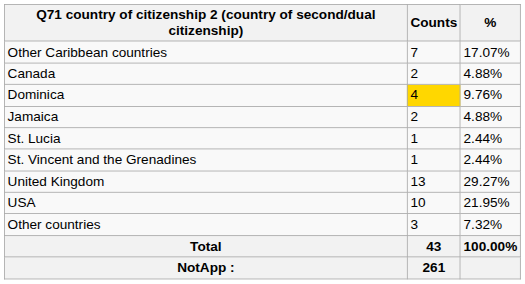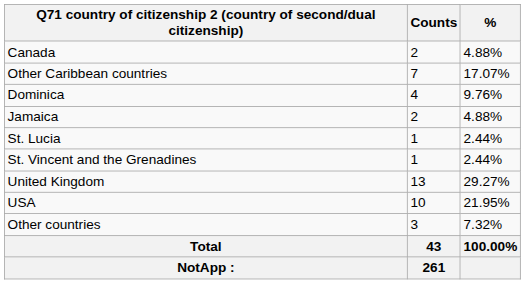rows swapped: Other Caribbean countries <-> Canada
Dominica | Counts: gold background -> no background
